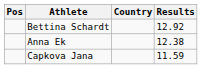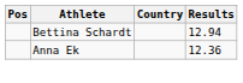Bettina Schardt | Results: 12.92 -> 12.94
Anna Ek | Results: 12.38 -> 12.36
- row: Capkova Jana | 11.59
